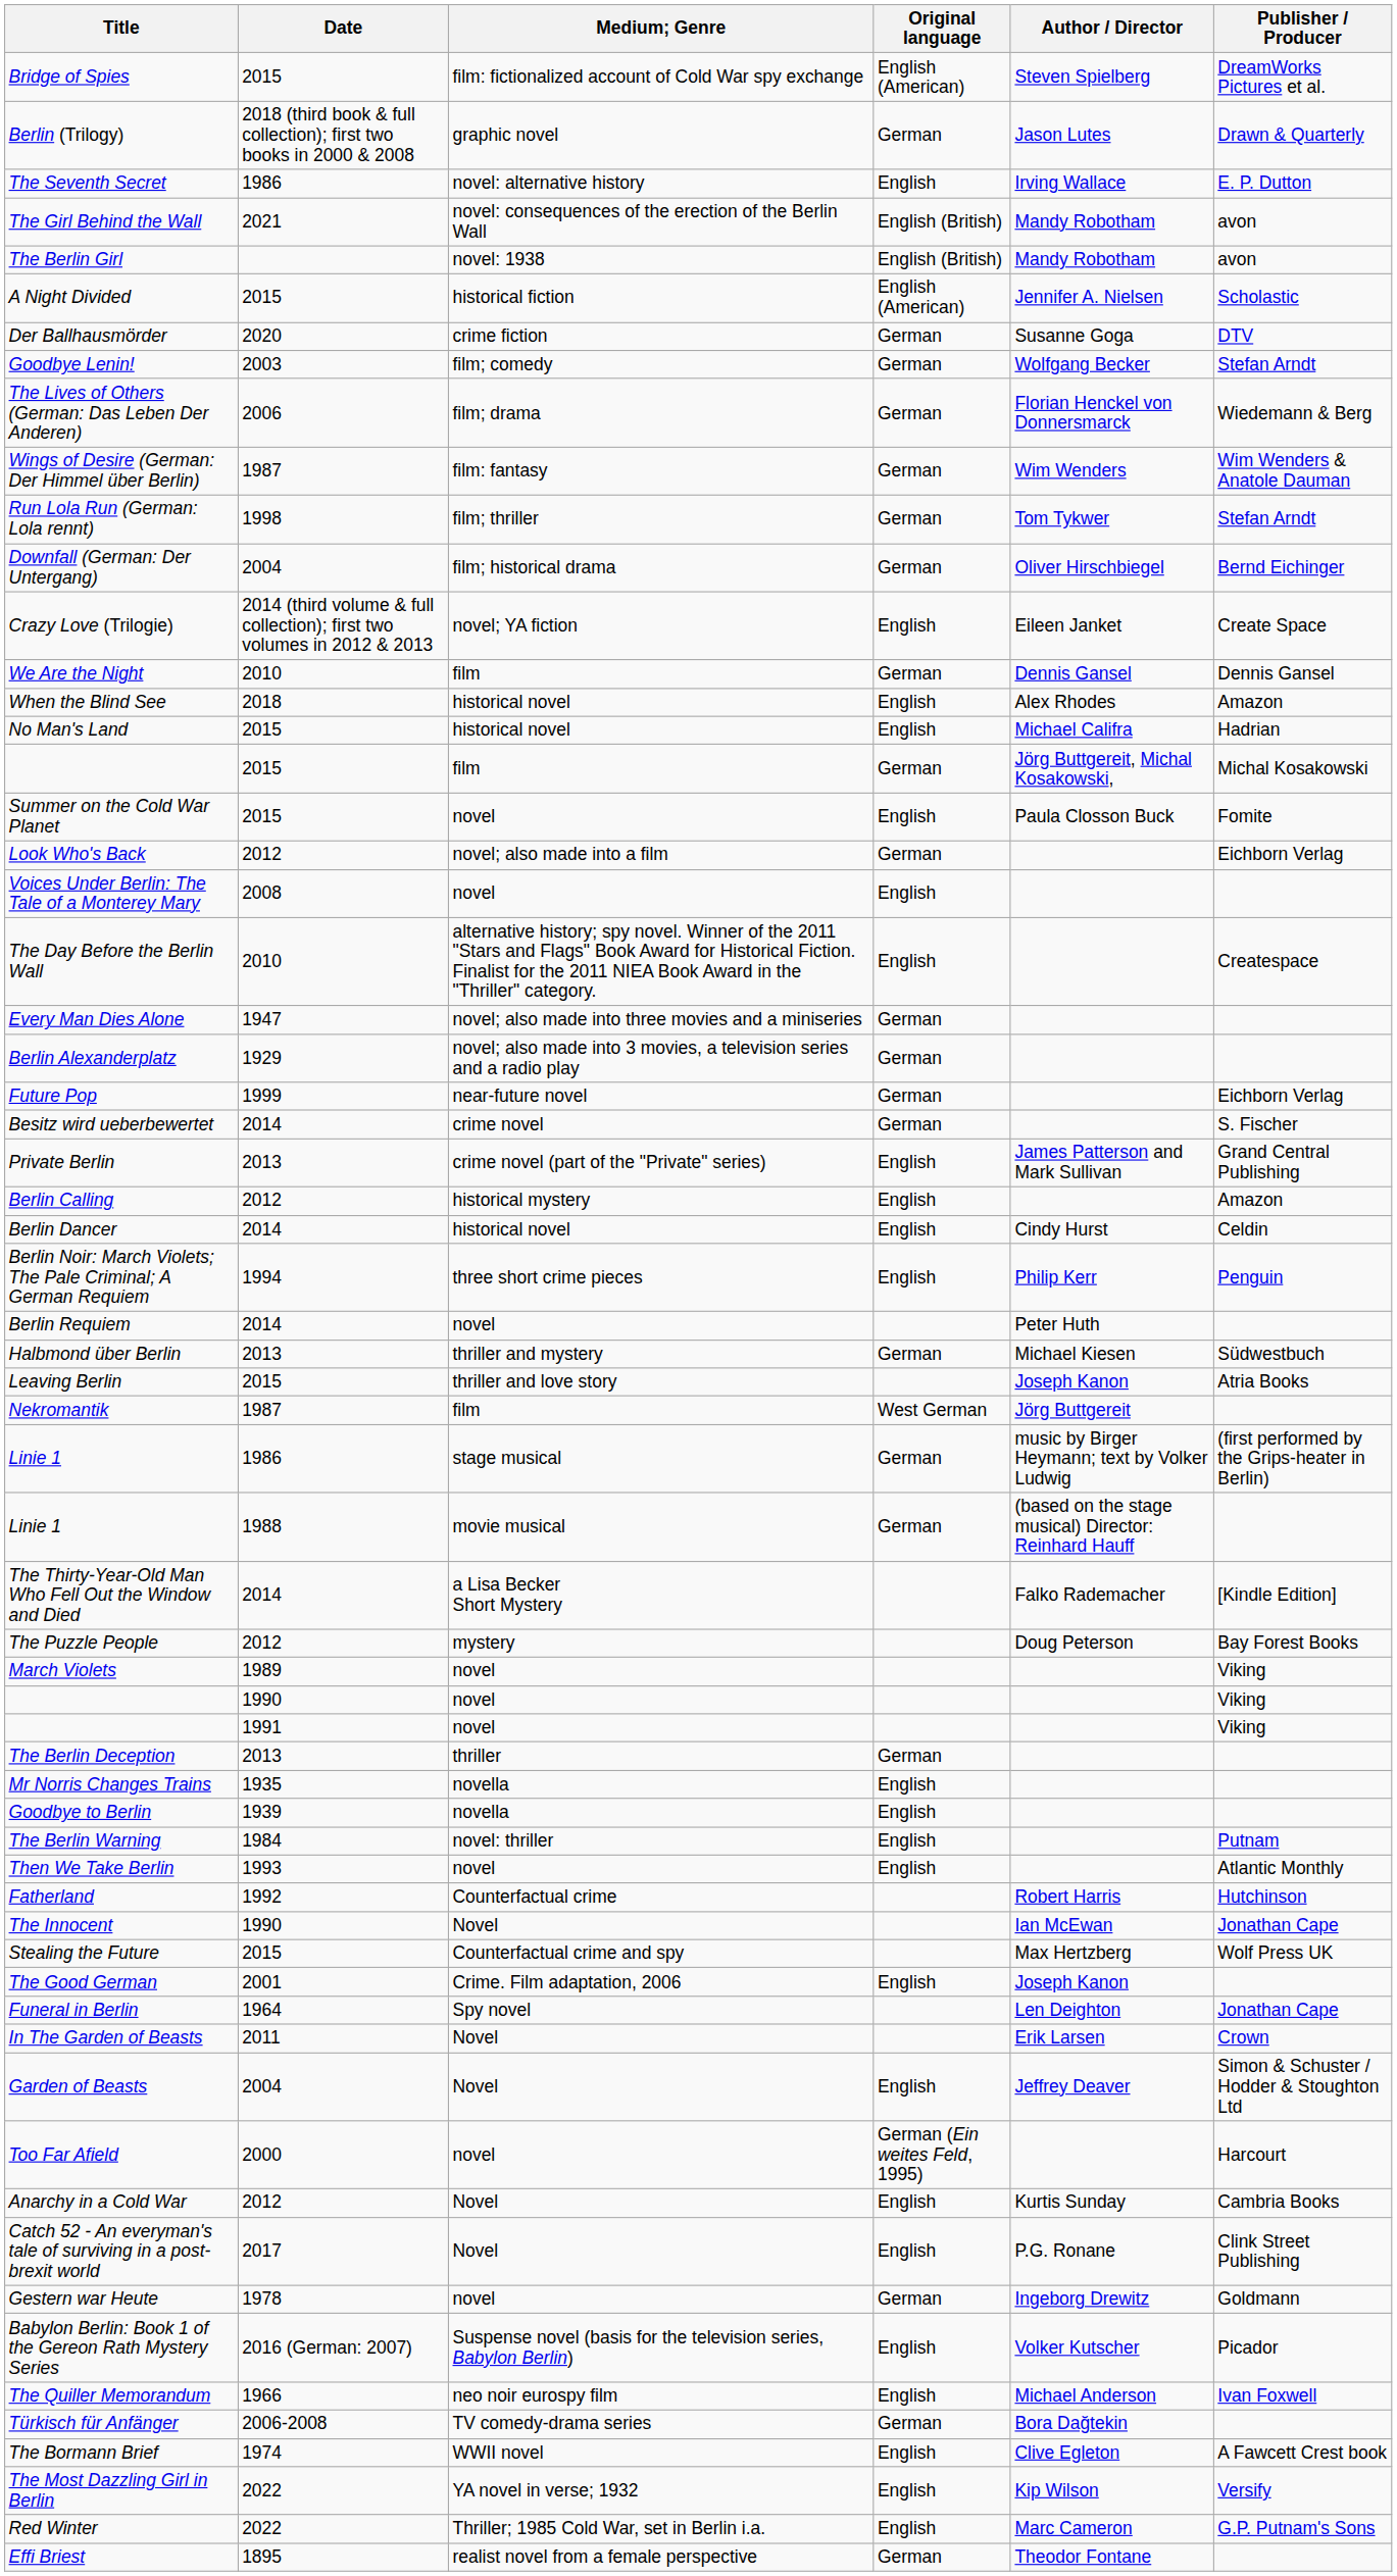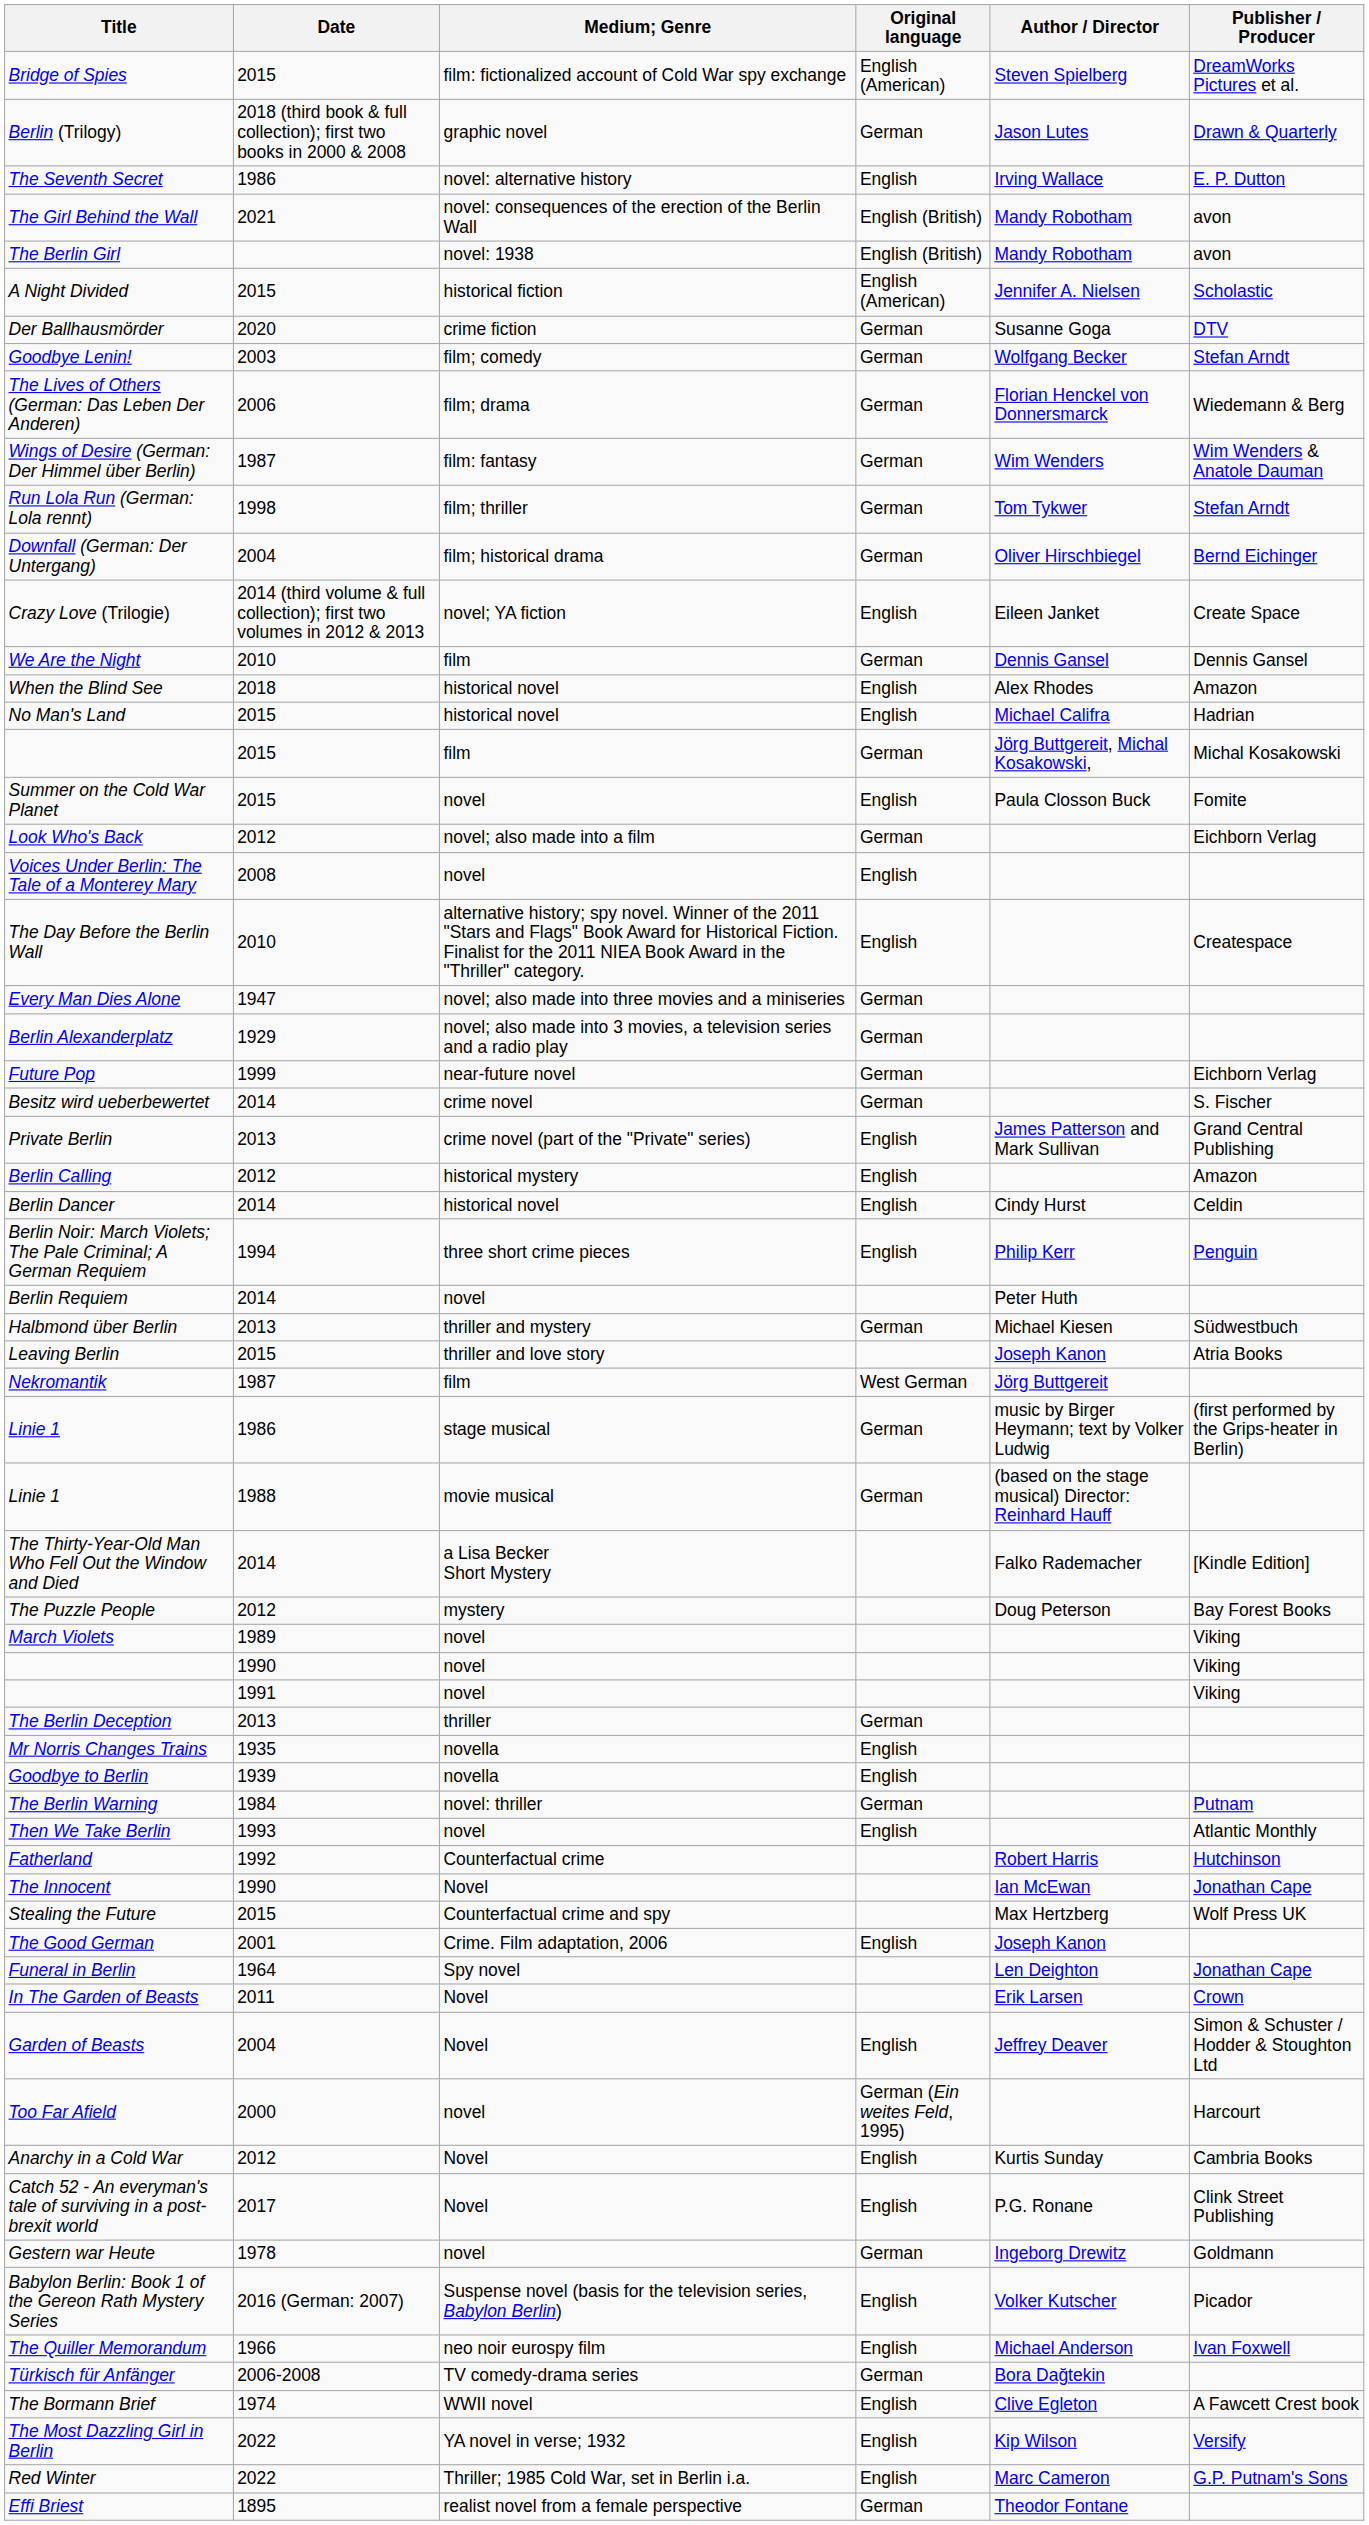The Berlin Warning | Original language: English -> German
